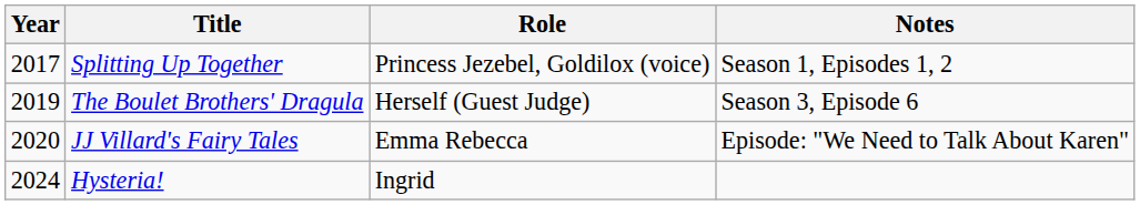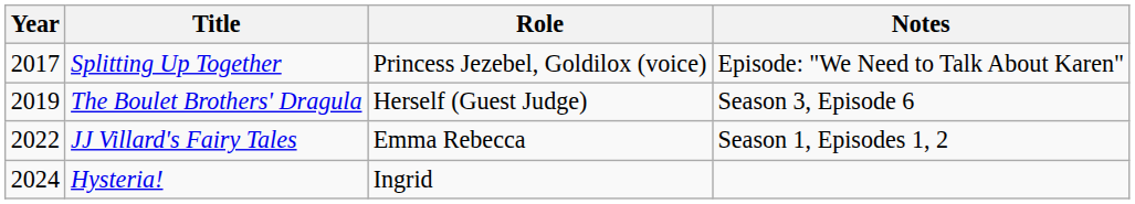Splitting Up Together | Notes: Season 1, Episodes 1, 2 -> Episode: "We Need to Talk About Karen"
JJ Villard's Fairy Tales | Year: 2020 -> 2022
JJ Villard's Fairy Tales | Notes: Episode: "We Need to Talk About Karen" -> Season 1, Episodes 1, 2
